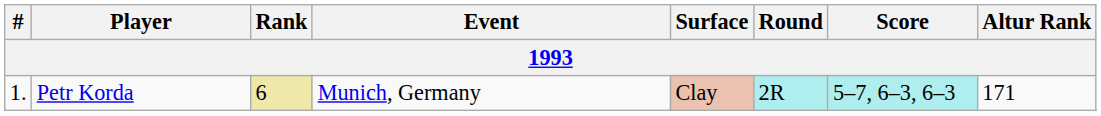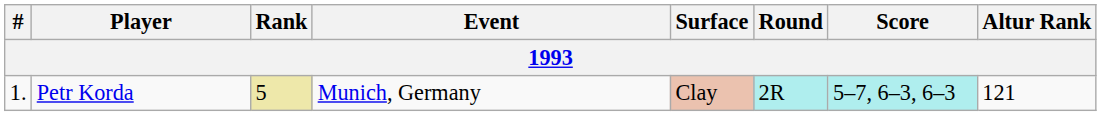Petr Korda | Rank: 6 -> 5
Petr Korda | Altur Rank: 171 -> 121
